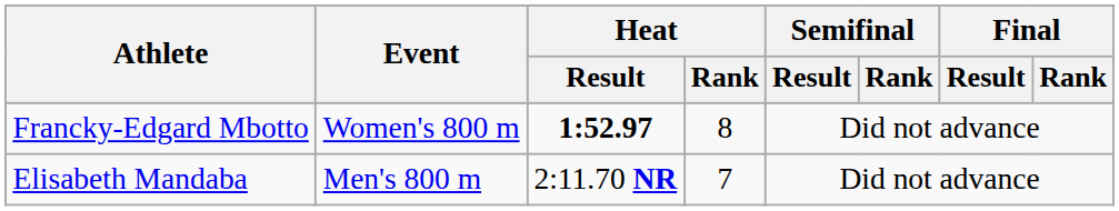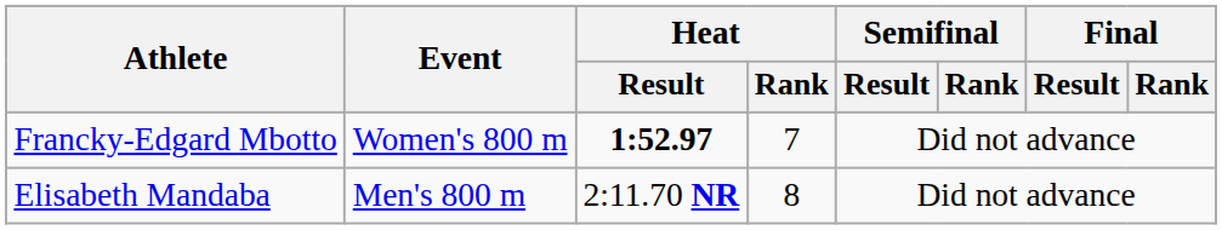Francky-Edgard Mbotto | Heat / Rank: 8 -> 7
Elisabeth Mandaba | Heat / Rank: 7 -> 8
